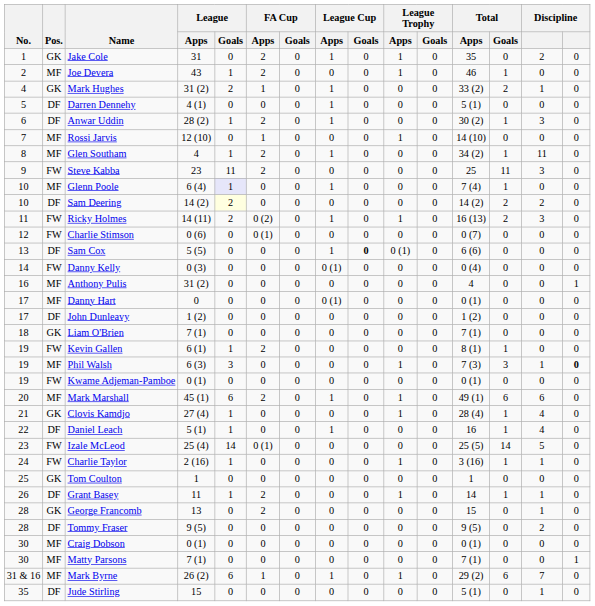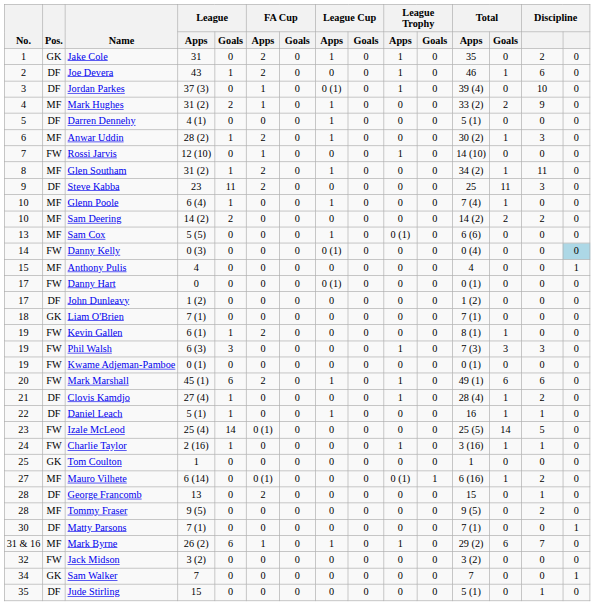Joe Devera | Pos.: MF -> DF
Joe Devera | column 14: 0 -> 6
+ row: 3 | DF | Jordan Parkes | 37 (3) | 0 | 1 | 0 | 0 (1) | 0 | 1 | 0 | 39 (4) | 0 | 10 | 0
Mark Hughes | Pos.: GK -> MF
Mark Hughes | column 14: 1 -> 9
Anwar Uddin | Pos.: DF -> MF
Rossi Jarvis | Pos.: MF -> FW
Glen Southam | League / Apps: 4 -> 31 (2)
Steve Kabba | Pos.: FW -> DF
Glenn Poole | League / Goals: lavender background -> no background
Sam Deering | Pos.: DF -> MF
Sam Deering | League / Goals: lightyellow background -> no background
- row: 11 | FW | Ricky Holmes | 14 (11) | 2 | 0 (2) | 0 | 1 | 0 | 1 | 0 | 16 (13) | 2 | 3 | 0
- row: 12 | FW | Charlie Stimson | 0 (6) | 0 | 0 (1) | 0 | 0 | 0 | 0 | 0 | 0 (7) | 0 | 0 | 0
Sam Cox | Pos.: DF -> MF
Sam Cox | League Cup / Goals: bold -> normal
Danny Kelly | column 15: no background -> lightblue background
Anthony Pulis | No.: 16 -> 15
Anthony Pulis | League / Apps: 31 (2) -> 4
Danny Hart | Pos.: MF -> FW
Phil Walsh | Pos.: MF -> FW
Phil Walsh | column 14: 1 -> 3
Phil Walsh | column 15: bold -> normal
Mark Marshall | Pos.: MF -> FW
Clovis Kamdjo | Pos.: GK -> DF
Clovis Kamdjo | column 14: 4 -> 2
Daniel Leach | column 14: 4 -> 1
- row: 26 | DF | Grant Basey | 11 | 1 | 2 | 0 | 0 | 0 | 1 | 0 | 14 | 1 | 1 | 0
+ row: 27 | MF | Mauro Vilhete | 6 (14) | 0 | 0 (1) | 0 | 0 | 0 | 0 (1) | 1 | 6 (16) | 1 | 2 | 0
George Francomb | Pos.: GK -> DF
Tommy Fraser | Pos.: DF -> MF
- row: 30 | MF | Craig Dobson | 0 (1) | 0 | 0 | 0 | 0 | 0 | 0 | 0 | 0 (1) | 0 | 0 | 0
Matty Parsons | Pos.: MF -> DF
+ row: 32 | FW | Jack Midson | 3 (2) | 0 | 0 | 0 | 0 | 0 | 0 | 0 | 3 (2) | 0 | 0 | 0
+ row: 34 | GK | Sam Walker | 7 | 0 | 0 | 0 | 0 | 0 | 0 | 0 | 7 | 0 | 0 | 1
